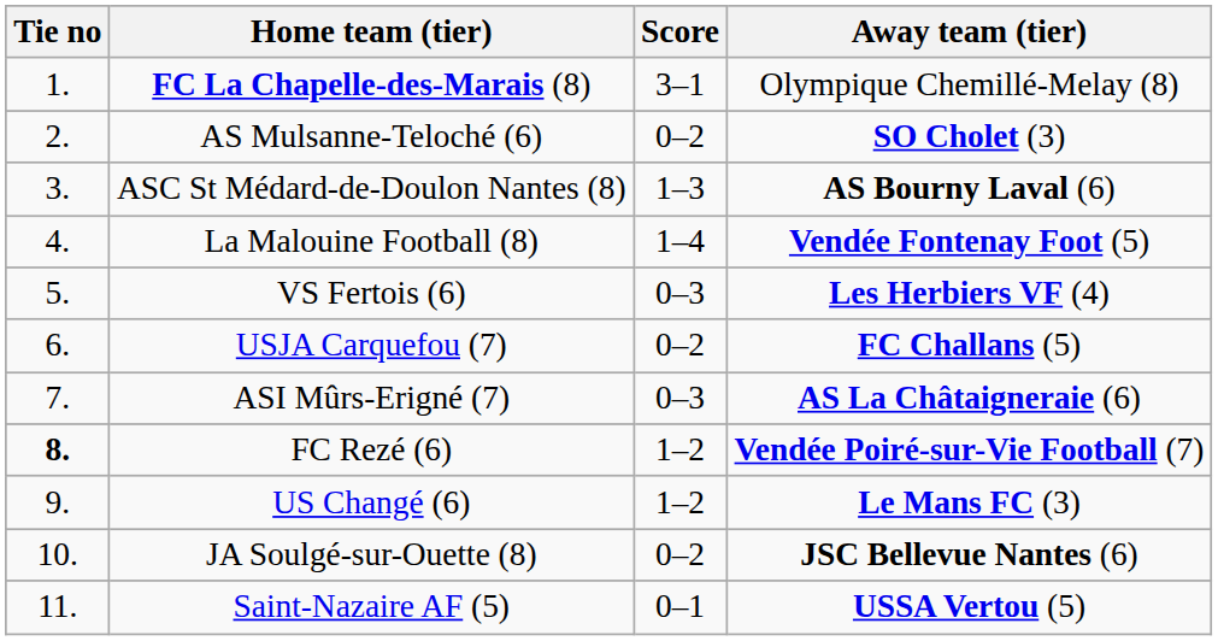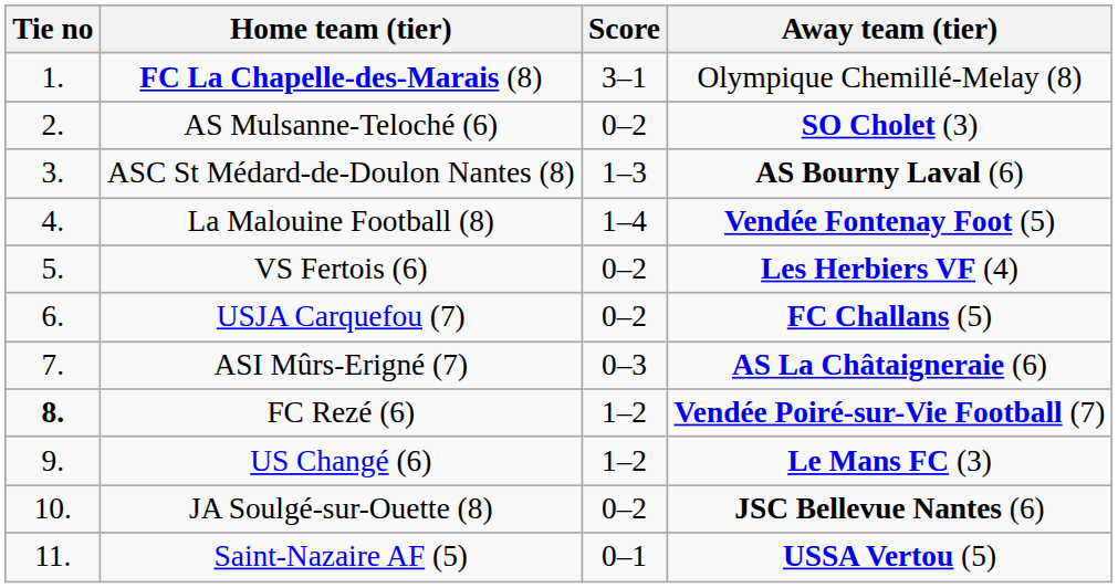VS Fertois (6) | Score: 0–3 -> 0–2
